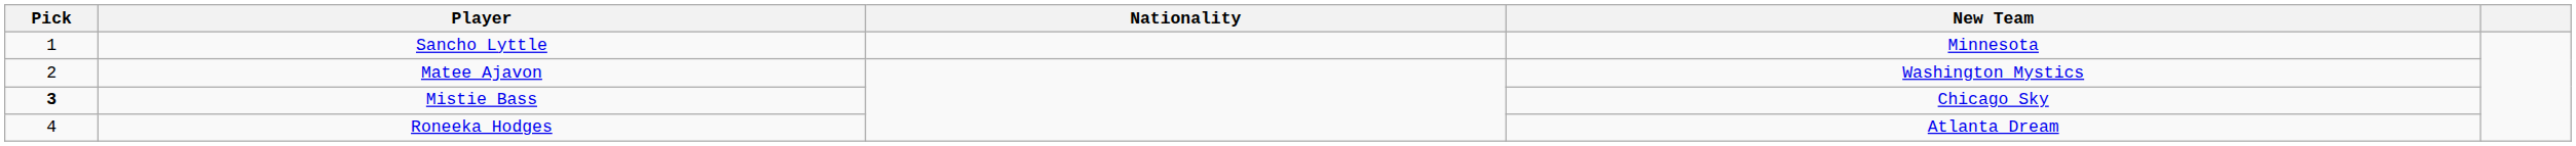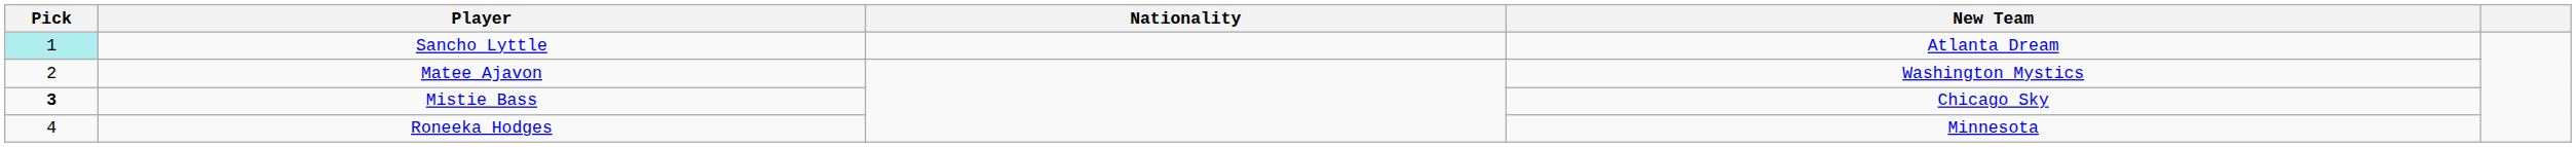Sancho Lyttle | Pick: no background -> paleturquoise background
Sancho Lyttle | New Team: Minnesota -> Atlanta Dream
Roneeka Hodges | New Team: Atlanta Dream -> Minnesota
